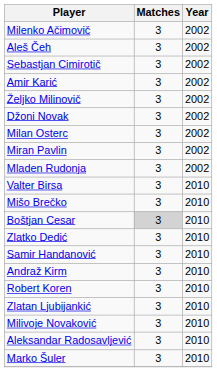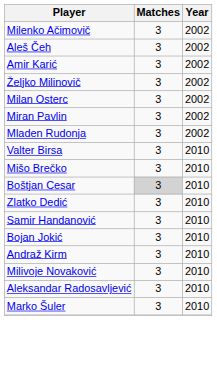- row: Sebastjan Cimirotič | 3 | 2002
- row: Džoni Novak | 3 | 2002
+ row: Bojan Jokić | 3 | 2010
- row: Robert Koren | 3 | 2010
- row: Zlatan Ljubijankić | 3 | 2010
